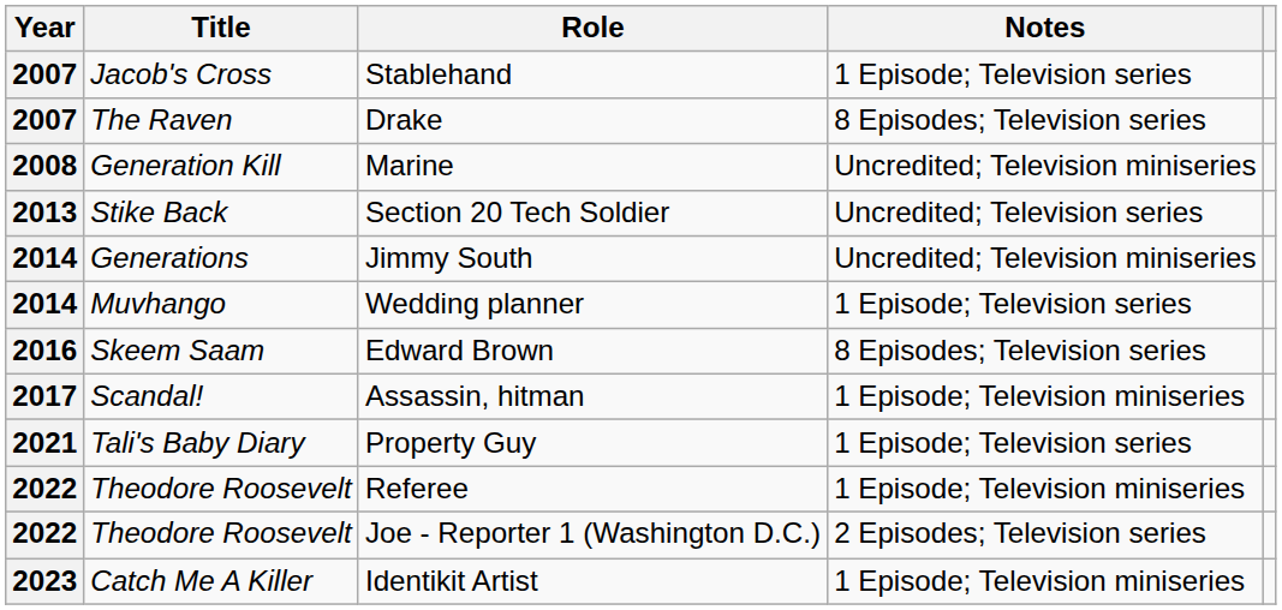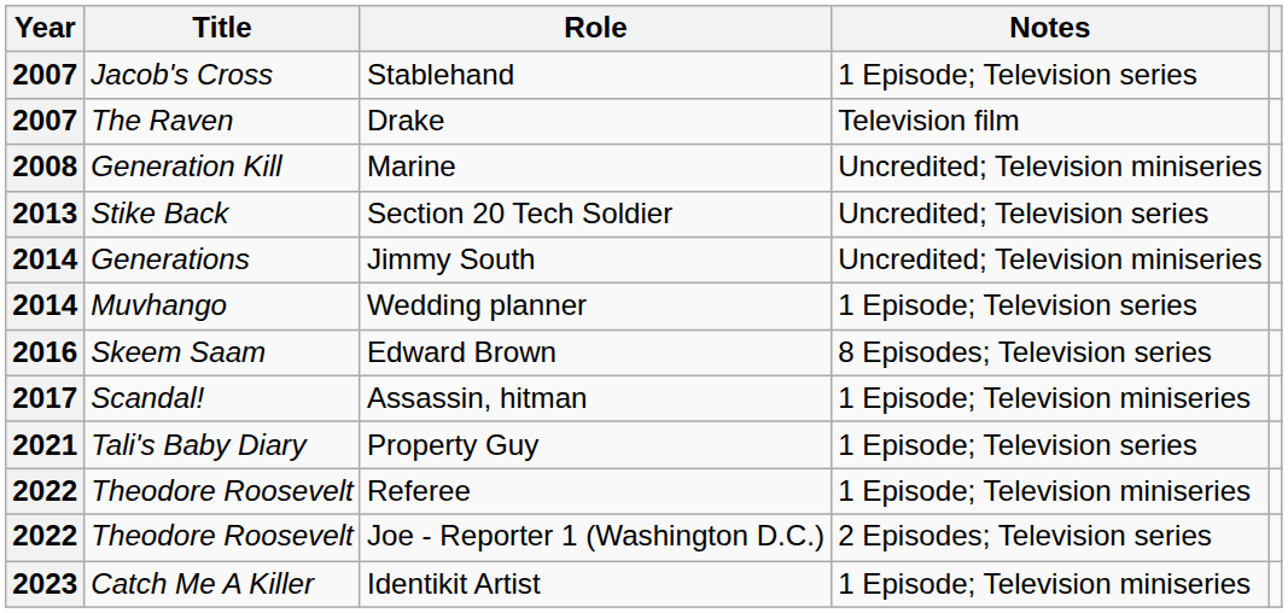Drake | Notes: 8 Episodes; Television series -> Television film
